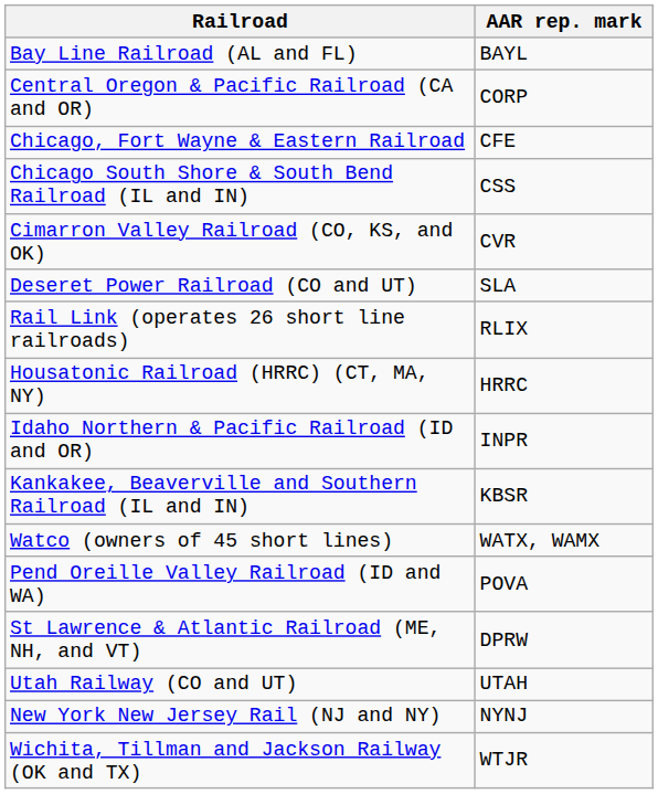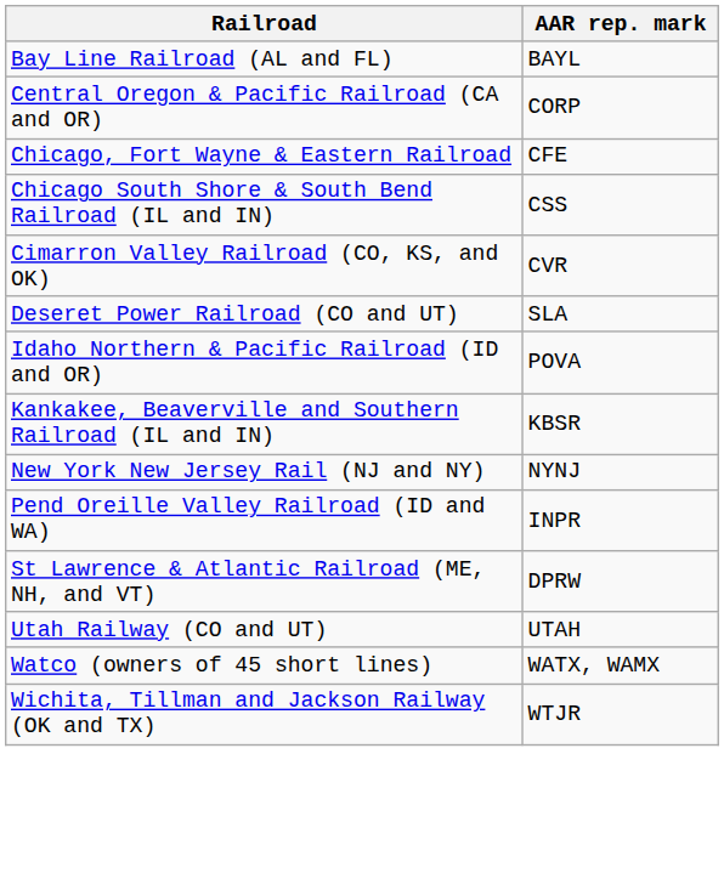- row: Rail Link (operates 26 short line railroads) | RLIX
- row: Housatonic Railroad (HRRC) (CT, MA, NY) | HRRC
Idaho Northern & Pacific Railroad (ID and OR) | AAR rep. mark: INPR -> POVA
rows swapped: New York New Jersey Rail (NJ and NY) <-> Watco (owners of 45 short lines)
Pend Oreille Valley Railroad (ID and WA) | AAR rep. mark: POVA -> INPR
